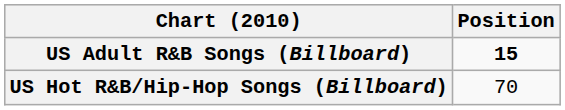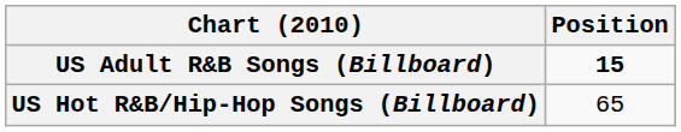US Hot R&B/Hip-Hop Songs (Billboard) | Position: 70 -> 65
